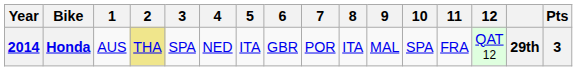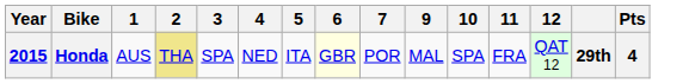- column: 8 | ITA
Honda | Year: 2014 -> 2015
Honda | 6: no background -> lightyellow background
Honda | Pts: 3 -> 4
